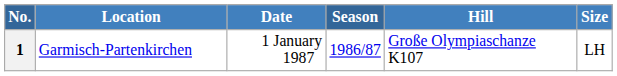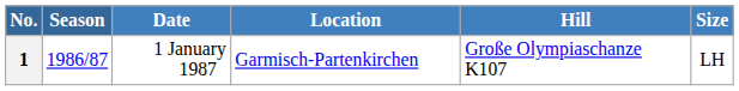columns swapped: Season <-> Location
